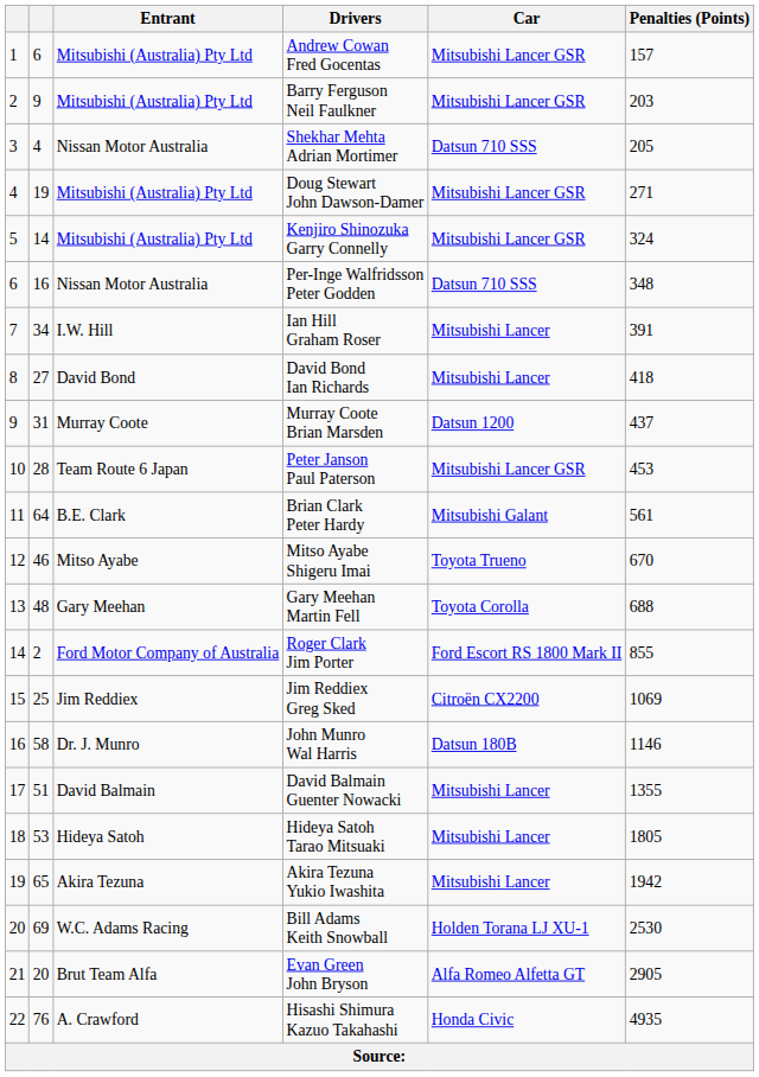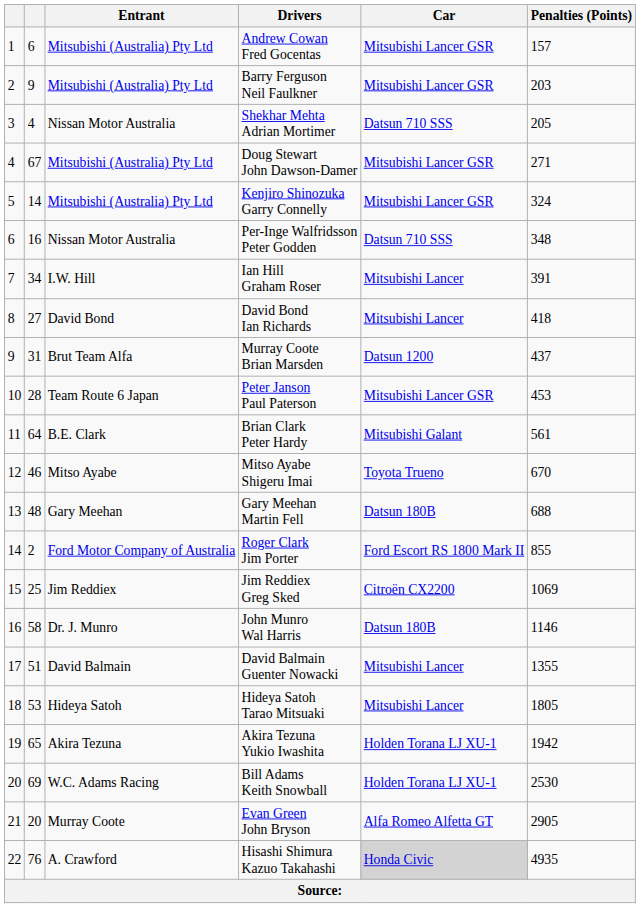Doug Stewart John Dawson-Damer | column 2: 19 -> 67
Murray Coote Brian Marsden | Entrant: Murray Coote -> Brut Team Alfa
Gary Meehan Martin Fell | Car: Toyota Corolla -> Datsun 180B
Akira Tezuna Yukio Iwashita | Car: Mitsubishi Lancer -> Holden Torana LJ XU-1
Evan Green John Bryson | Entrant: Brut Team Alfa -> Murray Coote
Hisashi Shimura Kazuo Takahashi | Car: no background -> lightgrey background
